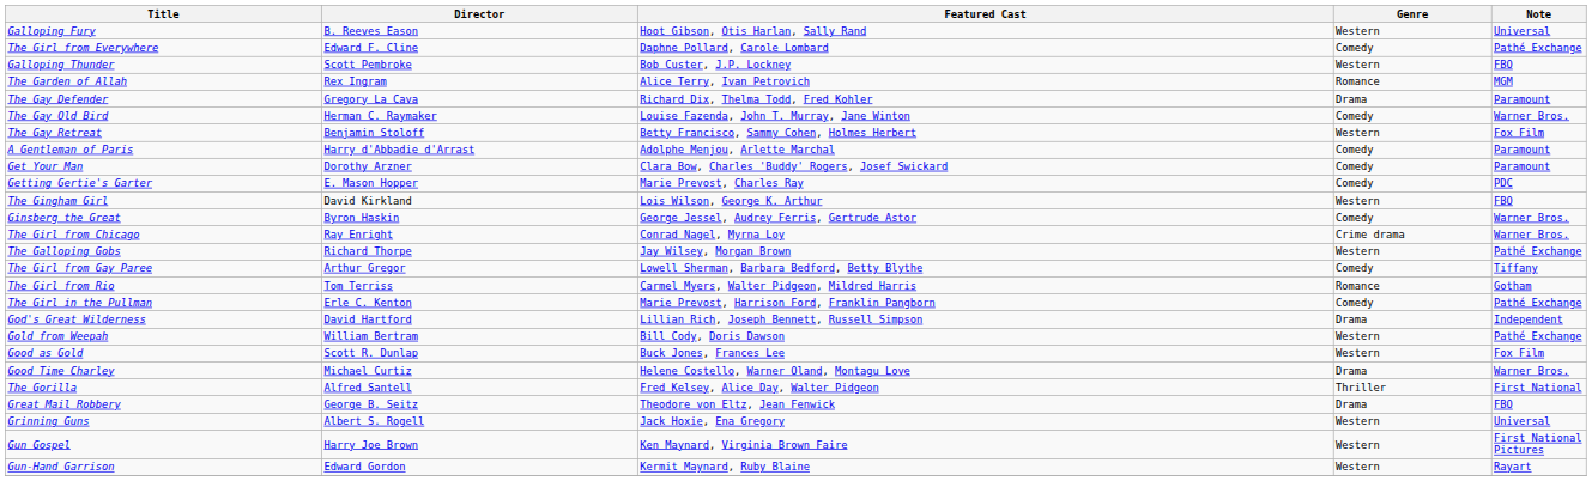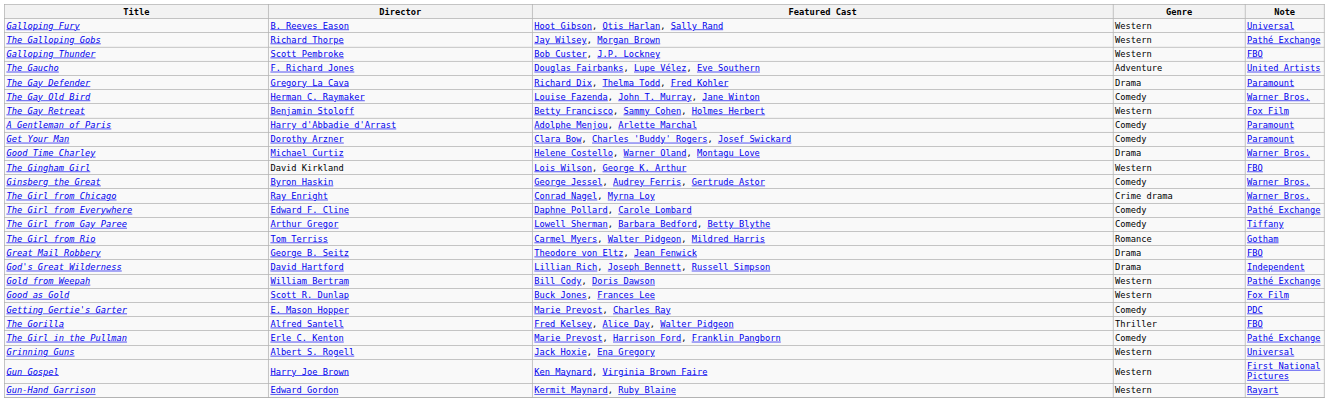rows swapped: The Galloping Gobs <-> The Girl from Everywhere
- row: The Garden of Allah | Rex Ingram | Alice Terry, Ivan Petrovich | Romance | MGM
+ row: The Gaucho | F. Richard Jones | Douglas Fairbanks, Lupe Vélez, Eve Southern | Adventure | United Artists
rows swapped: Getting Gertie's Garter <-> Good Time Charley
rows swapped: The Girl in the Pullman <-> Great Mail Robbery
The Gorilla | Note: First National -> FBO
